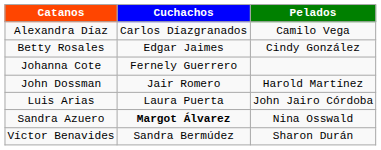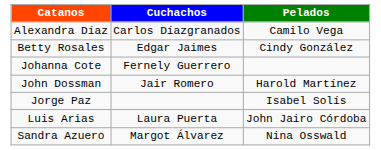+ row: Jorge Paz | Isabel Solís
Sandra Azuero | Cuchachos: bold -> normal
- row: Víctor Benavides | Sandra Bermúdez | Sharon Durán
